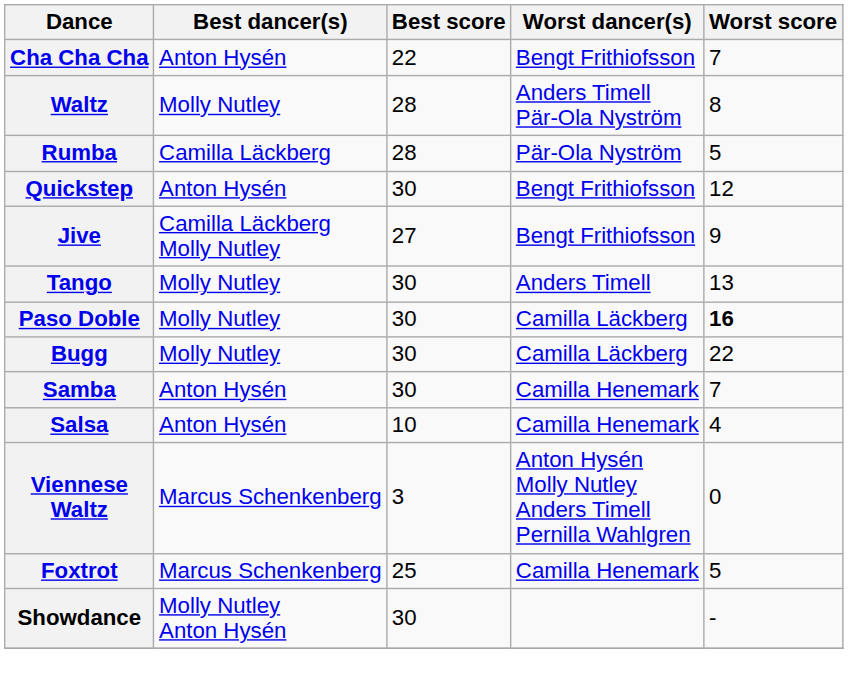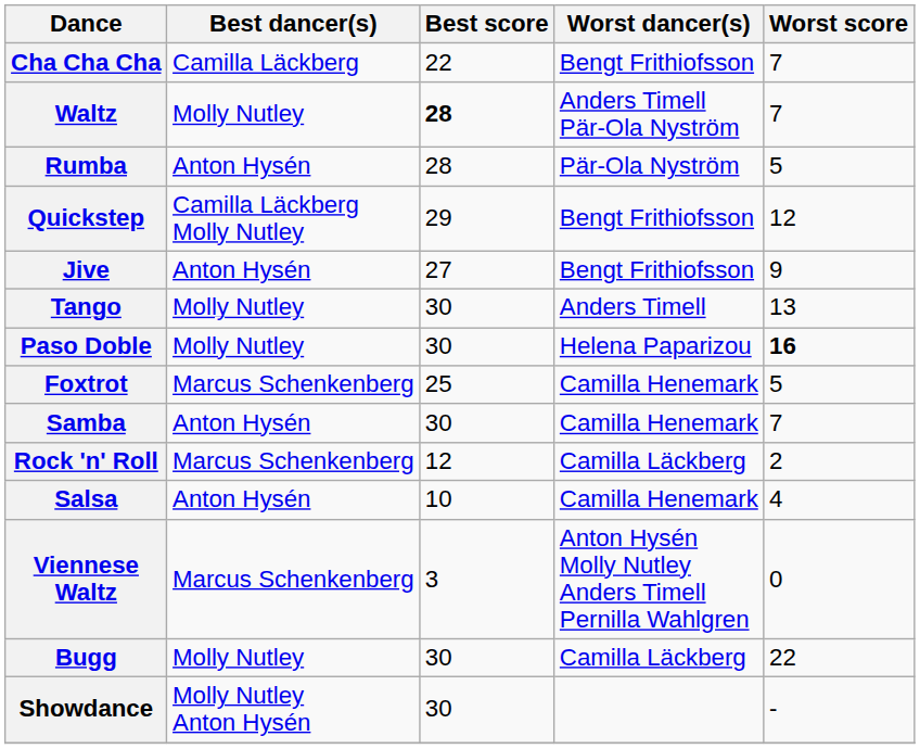Cha Cha Cha | Best dancer(s): Anton Hysén -> Camilla Läckberg
Waltz | Best score: normal -> bold
Waltz | Worst score: 8 -> 7
Rumba | Best dancer(s): Camilla Läckberg -> Anton Hysén
Quickstep | Best dancer(s): Anton Hysén -> Camilla Läckberg Molly Nutley
Quickstep | Best score: 30 -> 29
Jive | Best dancer(s): Camilla Läckberg Molly Nutley -> Anton Hysén
Paso Doble | Worst dancer(s): Camilla Läckberg -> Helena Paparizou
rows swapped: Foxtrot <-> Bugg
+ row: Rock 'n' Roll | Marcus Schenkenberg | 12 | Camilla Läckberg | 2
